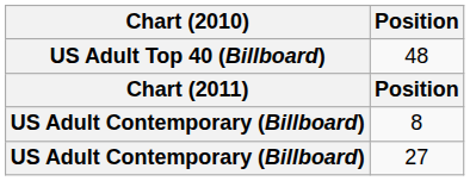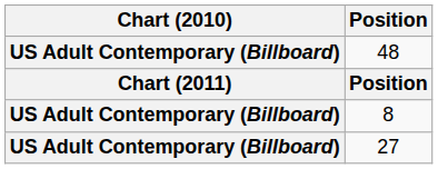48 | Chart (2010): US Adult Top 40 (Billboard) -> US Adult Contemporary (Billboard)
